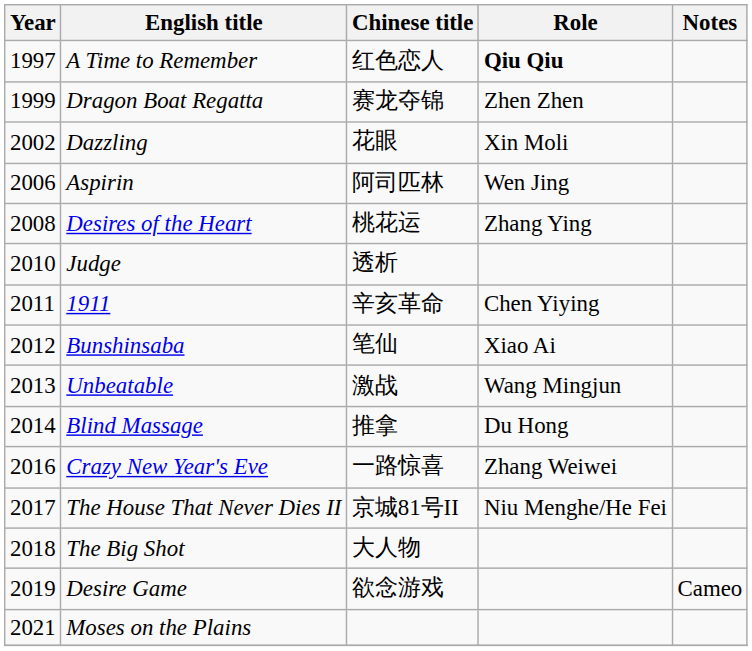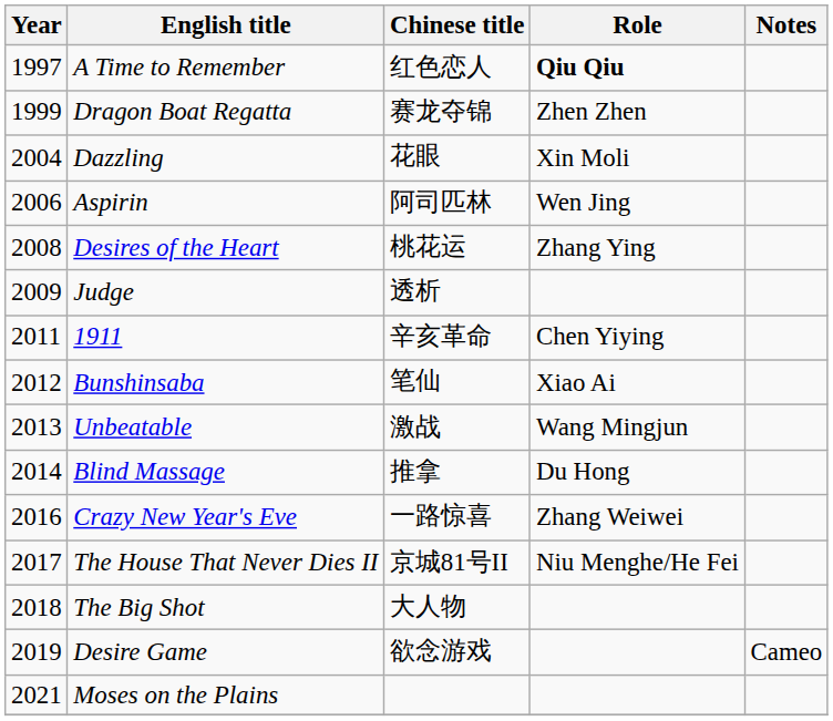Dazzling | Year: 2002 -> 2004
Judge | Year: 2010 -> 2009
